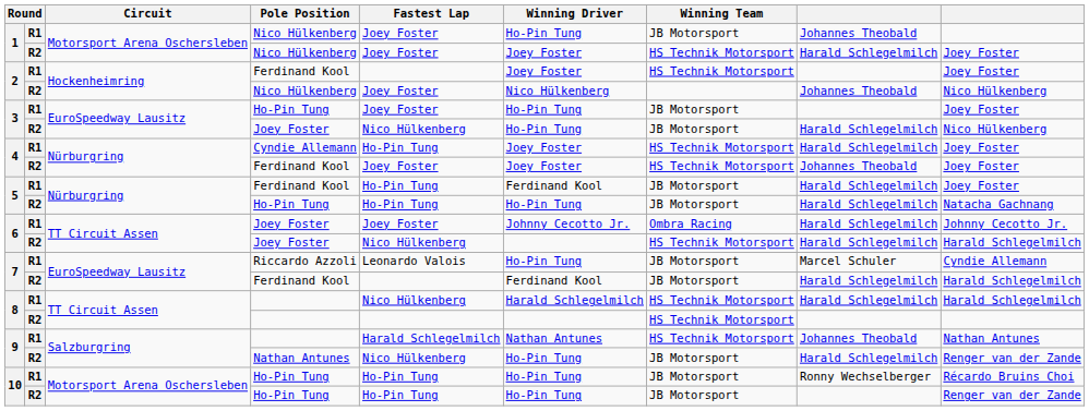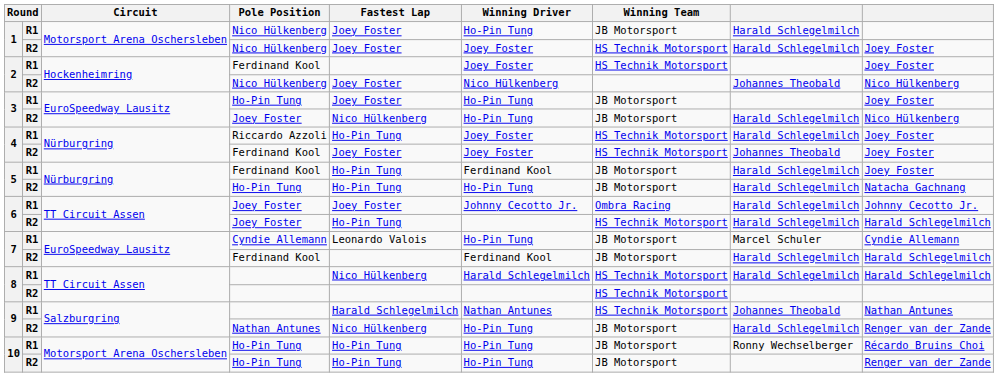1 / R1 | column 8: Johannes Theobald -> Harald Schlegelmilch
4 / R1 | Pole Position: Cyndie Allemann -> Riccardo Azzoli
6 / R2 | Fastest Lap: Nico Hülkenberg -> Ho-Pin Tung
7 / R1 | Pole Position: Riccardo Azzoli -> Cyndie Allemann
